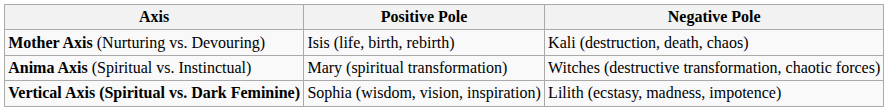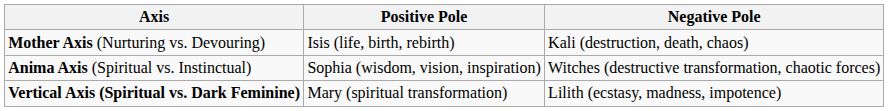Anima Axis (Spiritual vs. Instinctual) | Positive Pole: Mary (spiritual transformation) -> Sophia (wisdom, vision, inspiration)
Vertical Axis (Spiritual vs. Dark Feminine) | Positive Pole: Sophia (wisdom, vision, inspiration) -> Mary (spiritual transformation)
